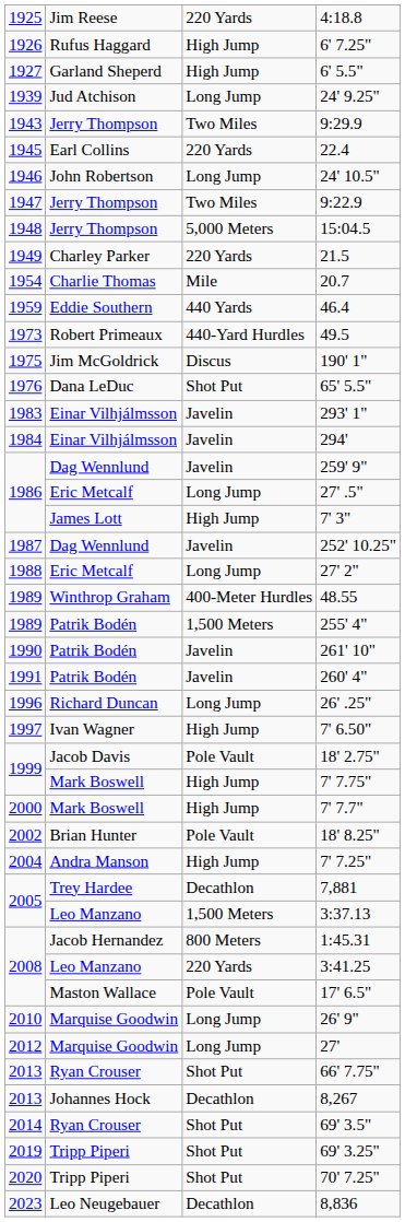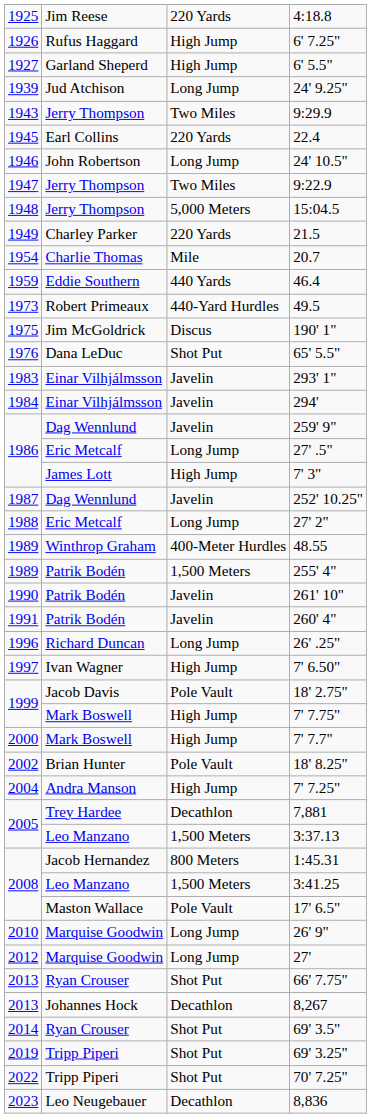3:41.25 | column 3: 220 Yards -> 1,500 Meters
70' 7.25" | column 1: 2020 -> 2022
